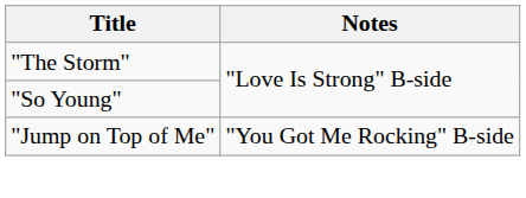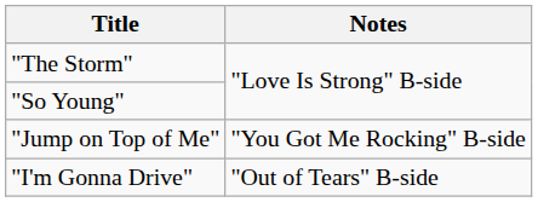+ row: "I'm Gonna Drive" | "Out of Tears" B-side
